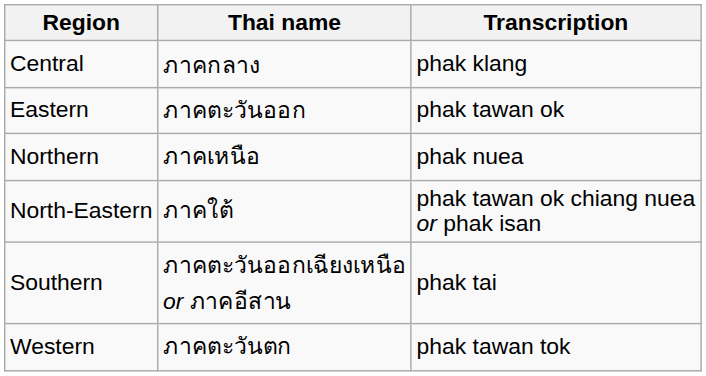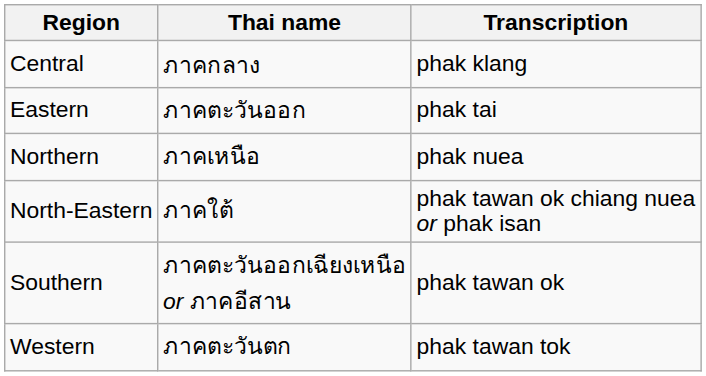Eastern | Transcription: phak tawan ok -> phak tai
Southern | Transcription: phak tai -> phak tawan ok
